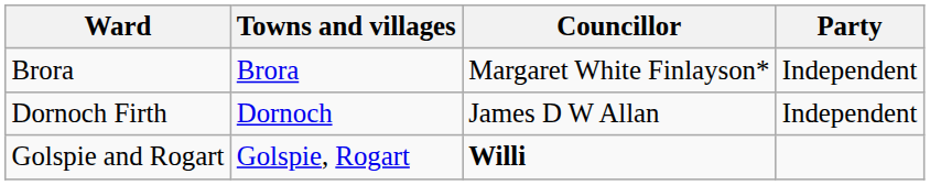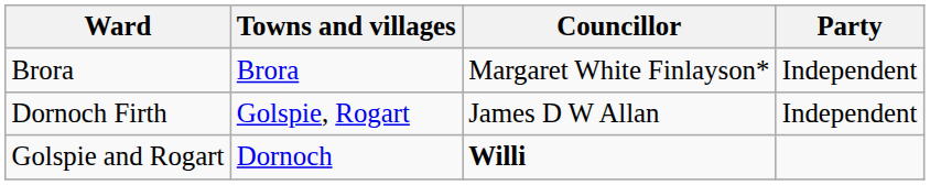Dornoch Firth | Towns and villages: Dornoch -> Golspie, Rogart
Golspie and Rogart | Towns and villages: Golspie, Rogart -> Dornoch
